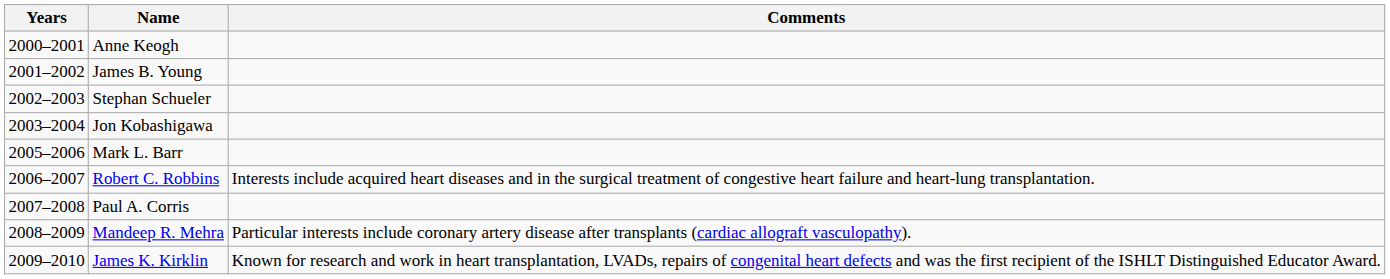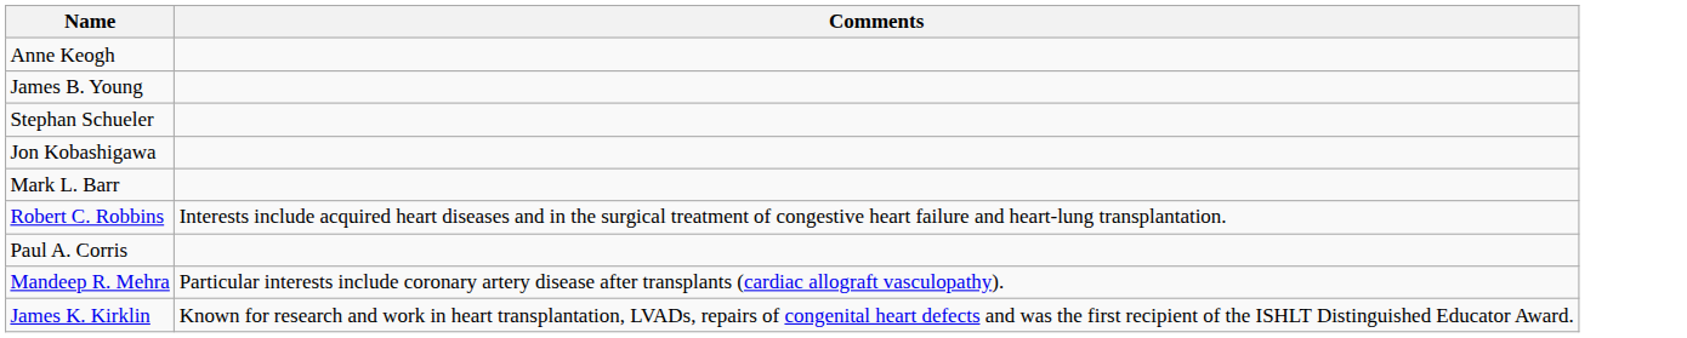- column: Years | 2000–2001 | 2001–2002 | 2002–2003 | 2003–2004 | 2005–2006 | 2006–2007 | 2007–2008 | 2008–2009 | 2009–2010
